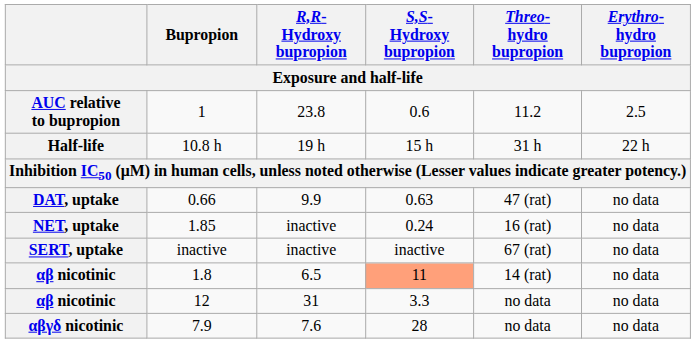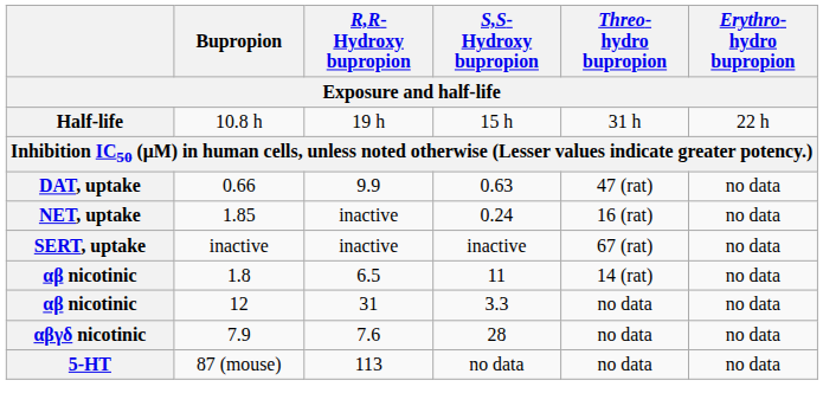- row: AUC relative to bupropion | 1 | 23.8 | 0.6 | 11.2 | 2.5
1.8 | S,S- Hydroxy bupropion: lightsalmon background -> no background
+ row: 5-HT | 87 (mouse) | 113 | no data | no data | no data
